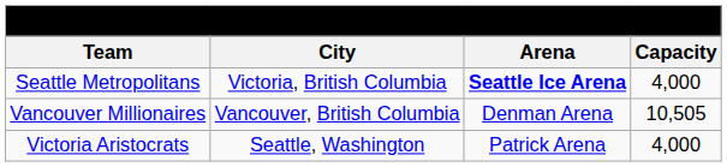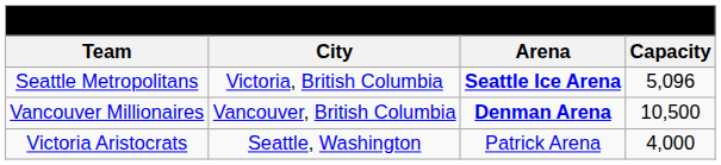Seattle Metropolitans | Capacity: 4,000 -> 5,096
Vancouver Millionaires | Arena: normal -> bold
Vancouver Millionaires | Capacity: 10,505 -> 10,500
